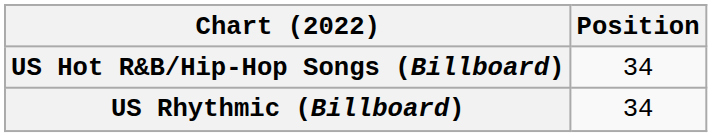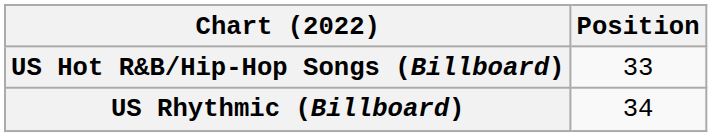US Hot R&B/Hip-Hop Songs (Billboard) | Position: 34 -> 33
